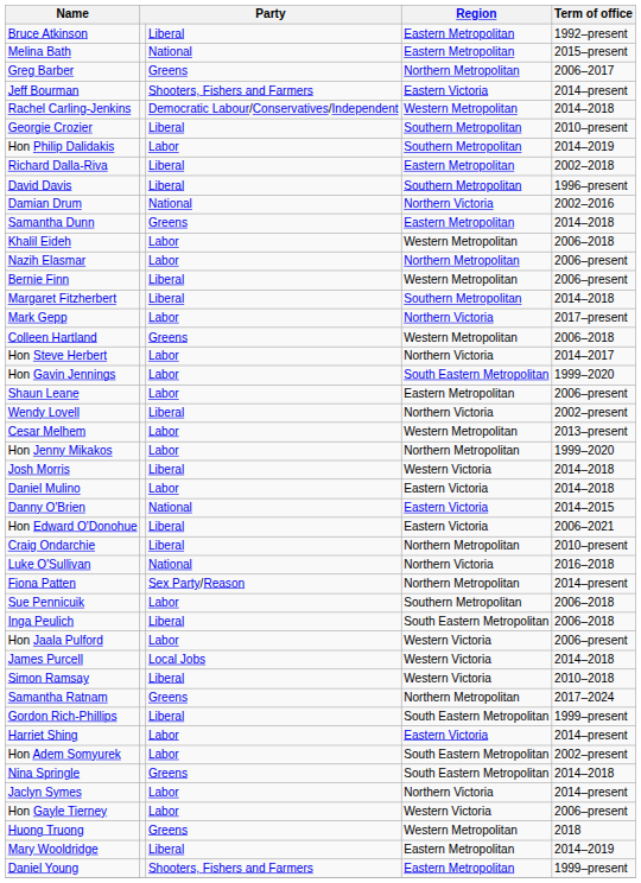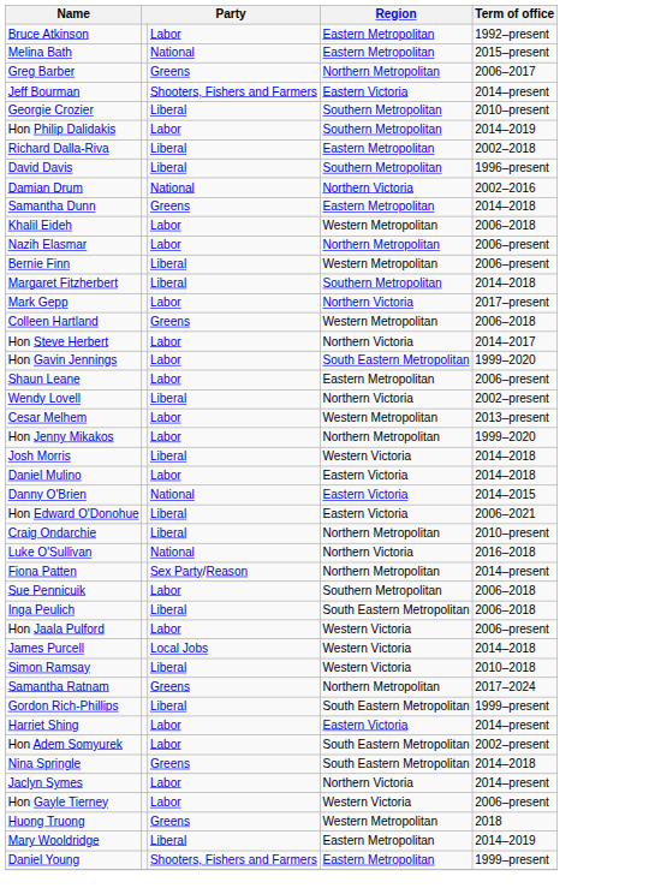Bruce Atkinson | column 3: Liberal -> Labor
- row: Rachel Carling-Jenkins | Democratic Labour/Conservatives/Independent | Western Metropolitan | 2014–2018
